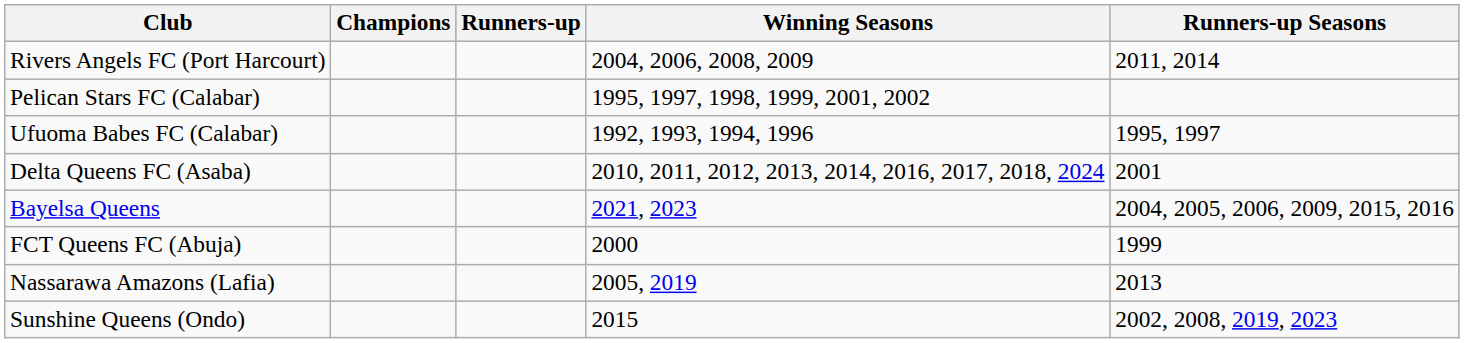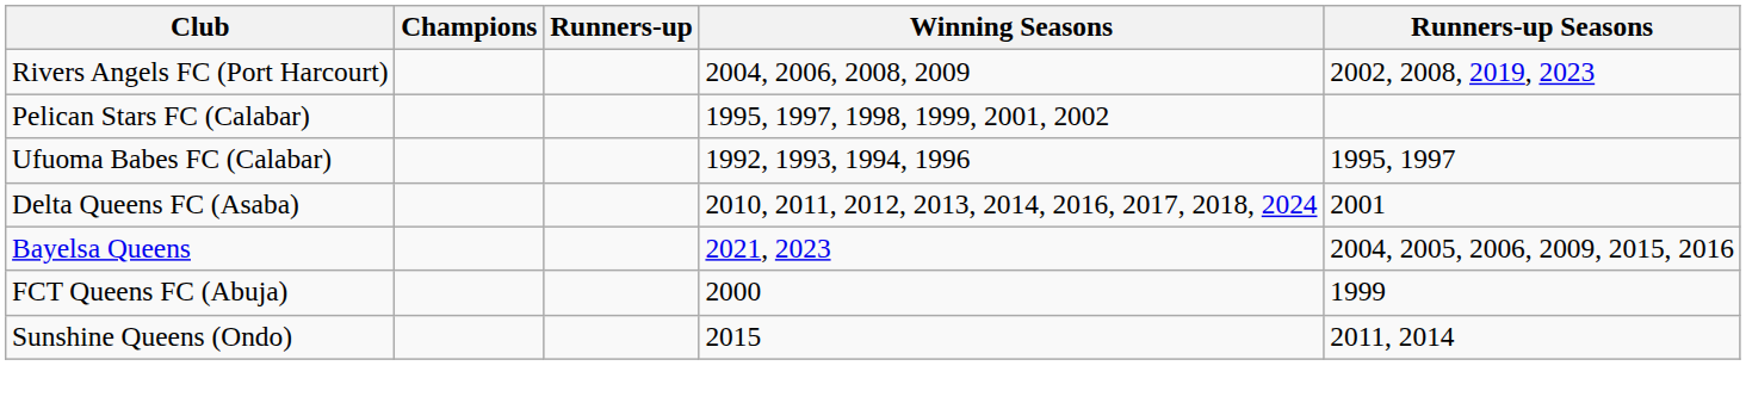Rivers Angels FC (Port Harcourt) | Runners-up Seasons: 2011, 2014 -> 2002, 2008, 2019, 2023
- row: Nassarawa Amazons (Lafia) | 2005, 2019 | 2013
Sunshine Queens (Ondo) | Runners-up Seasons: 2002, 2008, 2019, 2023 -> 2011, 2014
